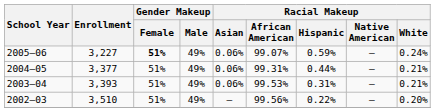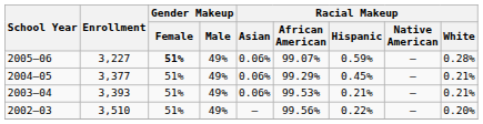2005–06 | Racial Makeup / White: 0.24% -> 0.28%
2004–05 | Racial Makeup / African American: 99.31% -> 99.29%
2004–05 | Racial Makeup / Hispanic: 0.44% -> 0.45%
2003–04 | Racial Makeup / Hispanic: 0.31% -> 0.21%
